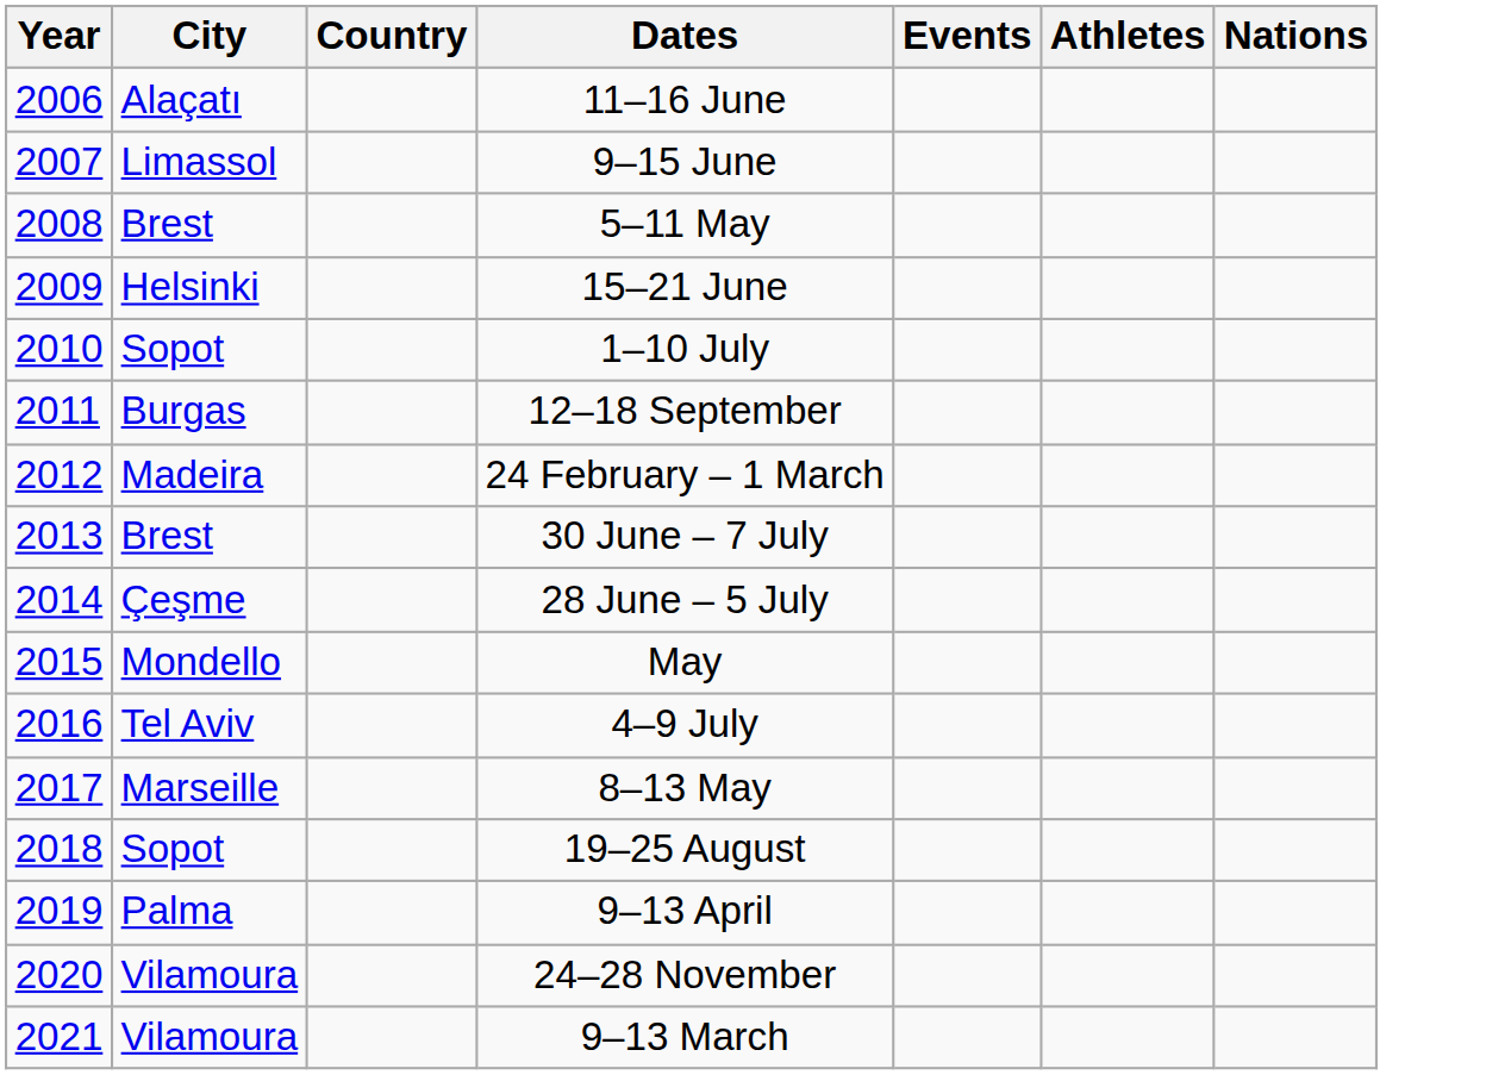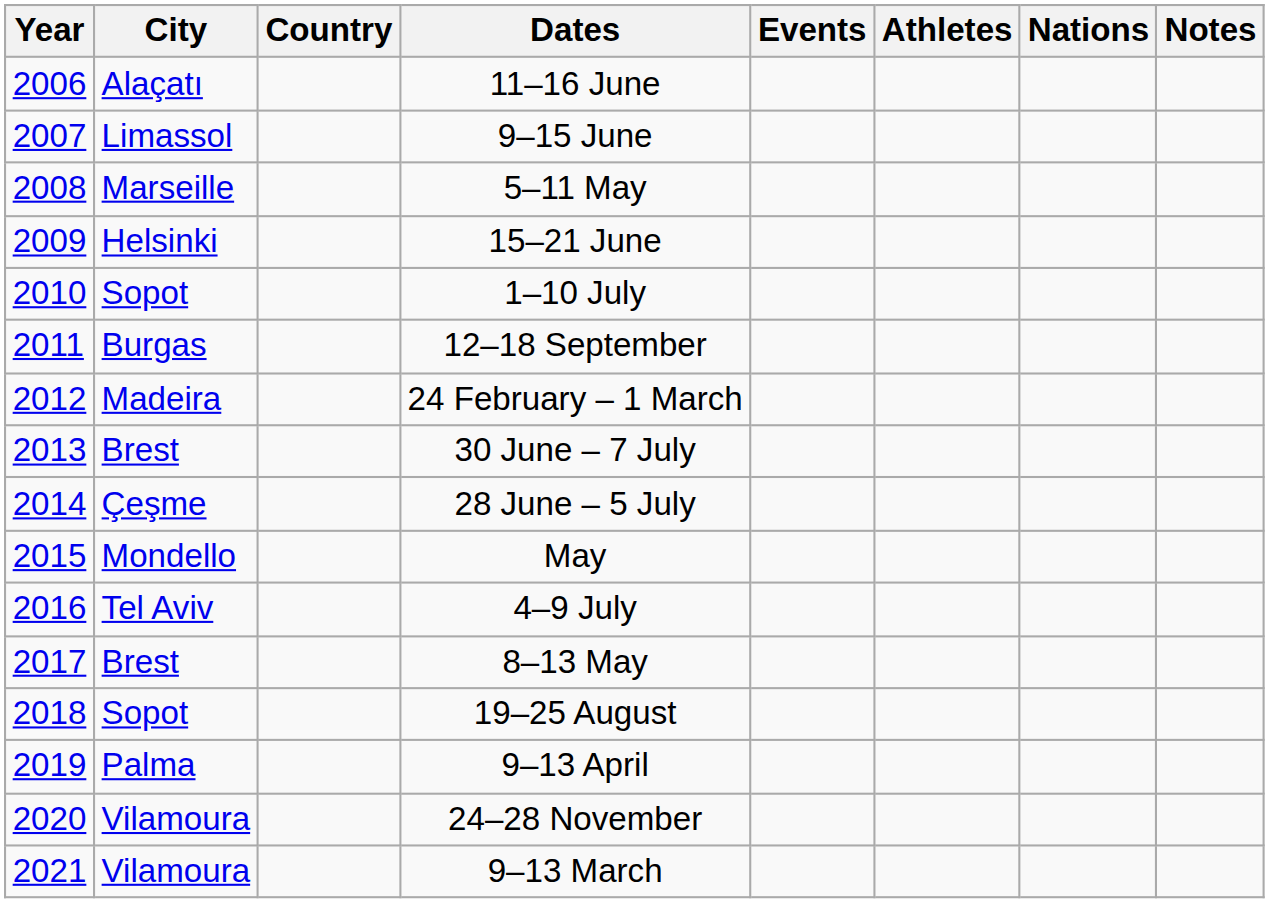+ column: Notes
5–11 May | City: Brest -> Marseille
8–13 May | City: Marseille -> Brest
